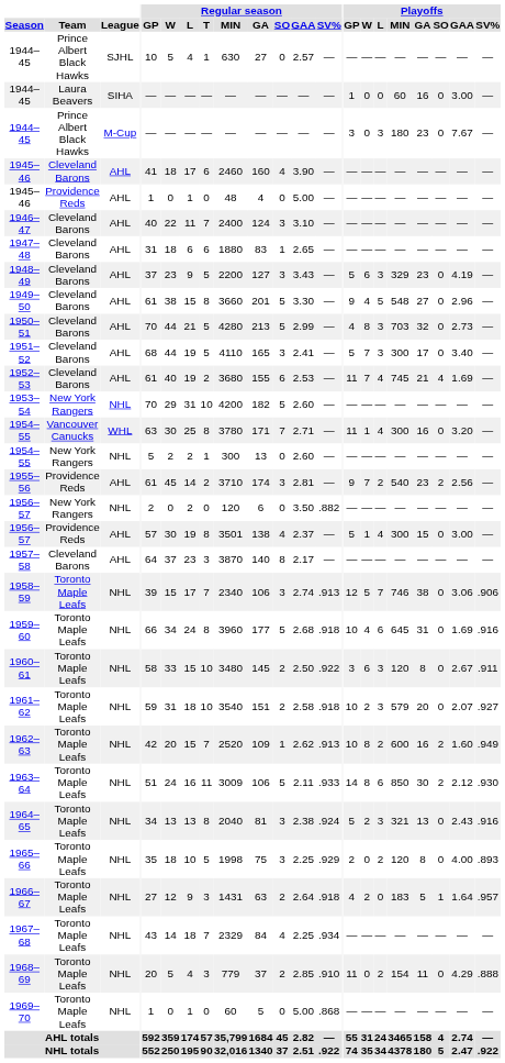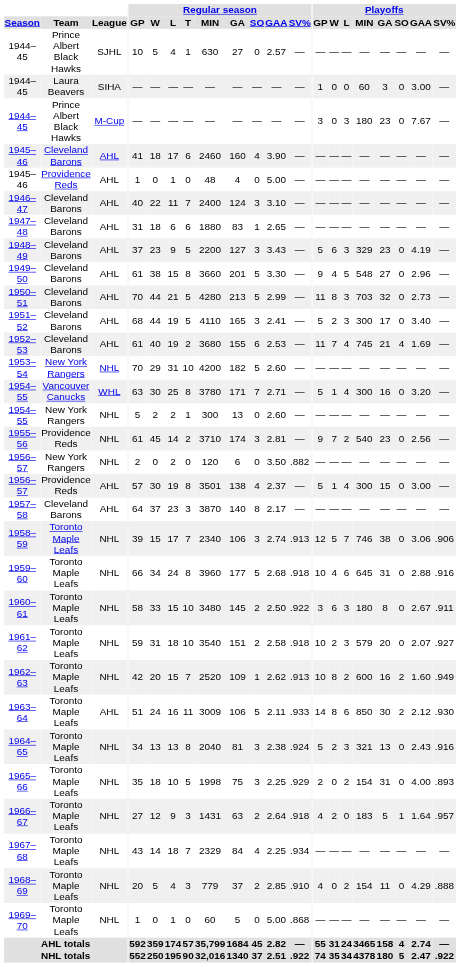1944–45 / Laura Beavers | Playoffs / GA: 16 -> 3
1950–51 | Playoffs / GP: 4 -> 11
1951–52 | Playoffs / W: 7 -> 2
1954–55 / Vancouver Canucks | Playoffs / GP: 11 -> 5
1955–56 | League: AHL -> NHL
1955–56 | Playoffs / SO: 2 -> 0
1959–60 | Playoffs / GAA: 1.69 -> 2.88
1960–61 | Playoffs / MIN: 120 -> 180
1963–64 | League: NHL -> AHL
1965–66 | Playoffs / MIN: 120 -> 154
1965–66 | Playoffs / GA: 8 -> 31
1968–69 | Playoffs / GP: 11 -> 4
